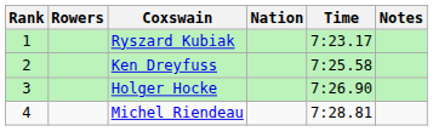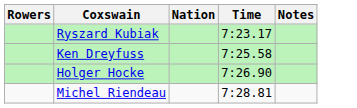- column: Rank | 1 | 2 | 3 | 4
